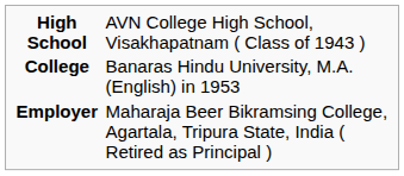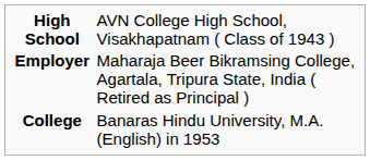rows swapped: College <-> Employer
